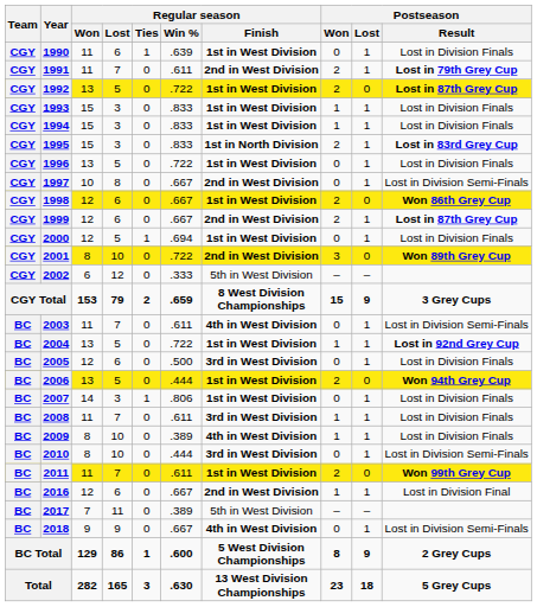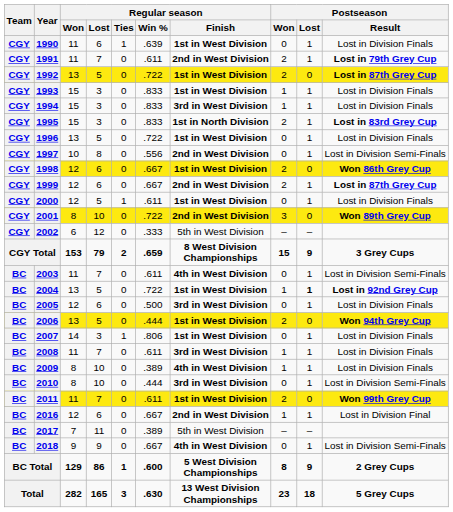1994 | Regular season / Finish: 1st in West Division -> 3rd in West Division
1997 | Regular season / Win %: .667 -> .556
2000 | Regular season / Win %: .694 -> .611
2004 | Postseason / Lost: normal -> bold
